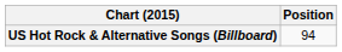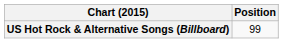US Hot Rock & Alternative Songs (Billboard) | Position: 94 -> 99
